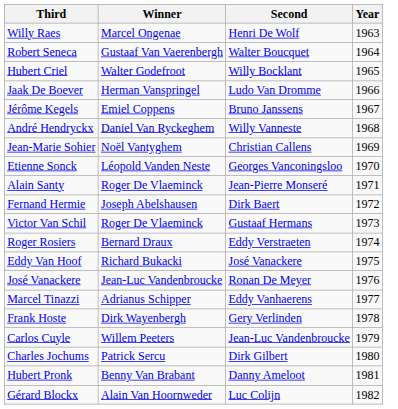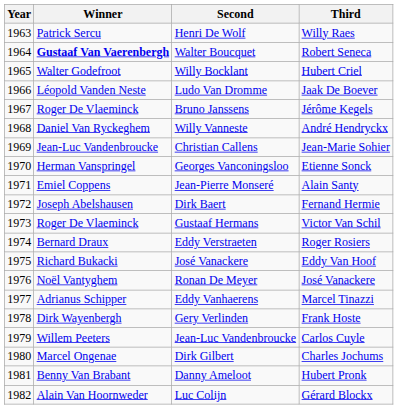columns swapped: Year <-> Third
Henri De Wolf | Winner: Marcel Ongenae -> Patrick Sercu
Walter Boucquet | Winner: normal -> bold
Ludo Van Dromme | Winner: Herman Vanspringel -> Léopold Vanden Neste
Bruno Janssens | Winner: Emiel Coppens -> Roger De Vlaeminck
Christian Callens | Winner: Noël Vantyghem -> Jean-Luc Vandenbroucke
Georges Vanconingsloo | Winner: Léopold Vanden Neste -> Herman Vanspringel
Jean-Pierre Monseré | Winner: Roger De Vlaeminck -> Emiel Coppens
Ronan De Meyer | Winner: Jean-Luc Vandenbroucke -> Noël Vantyghem
Dirk Gilbert | Winner: Patrick Sercu -> Marcel Ongenae
